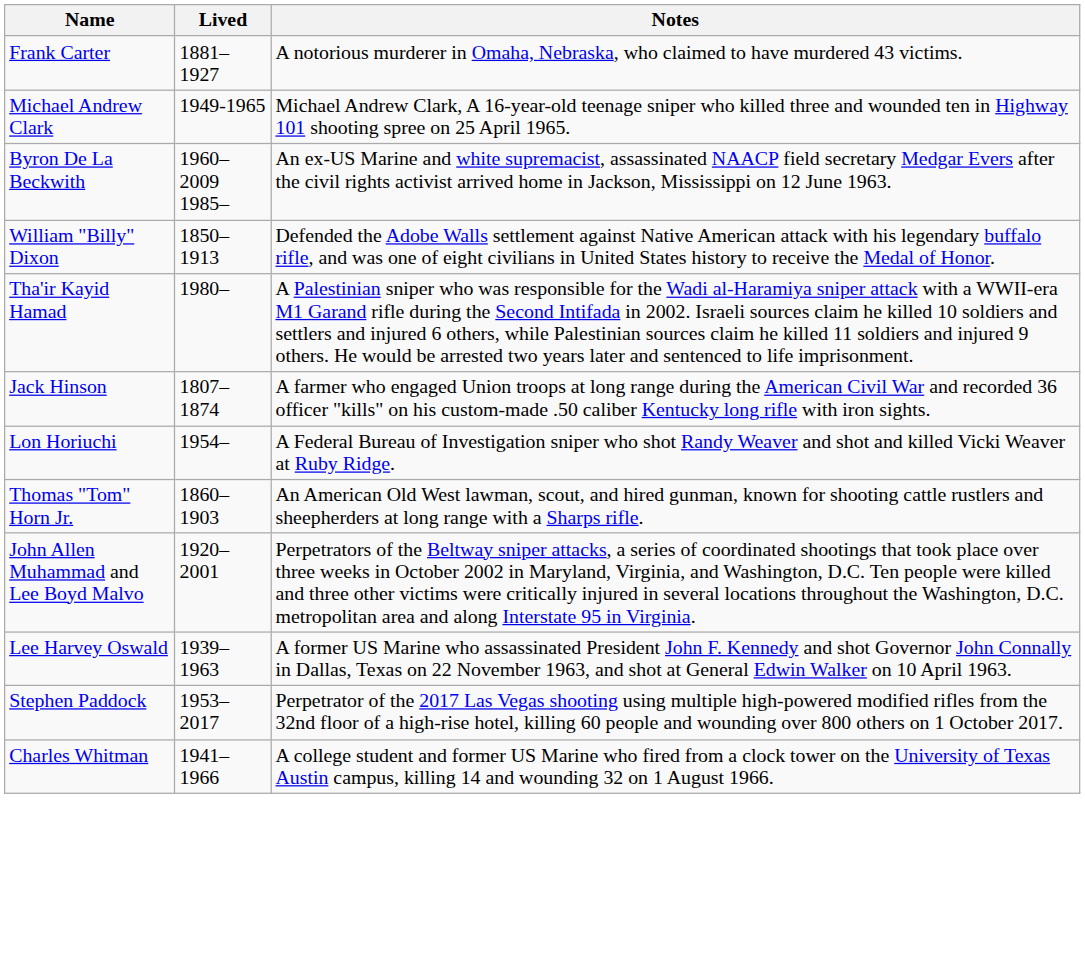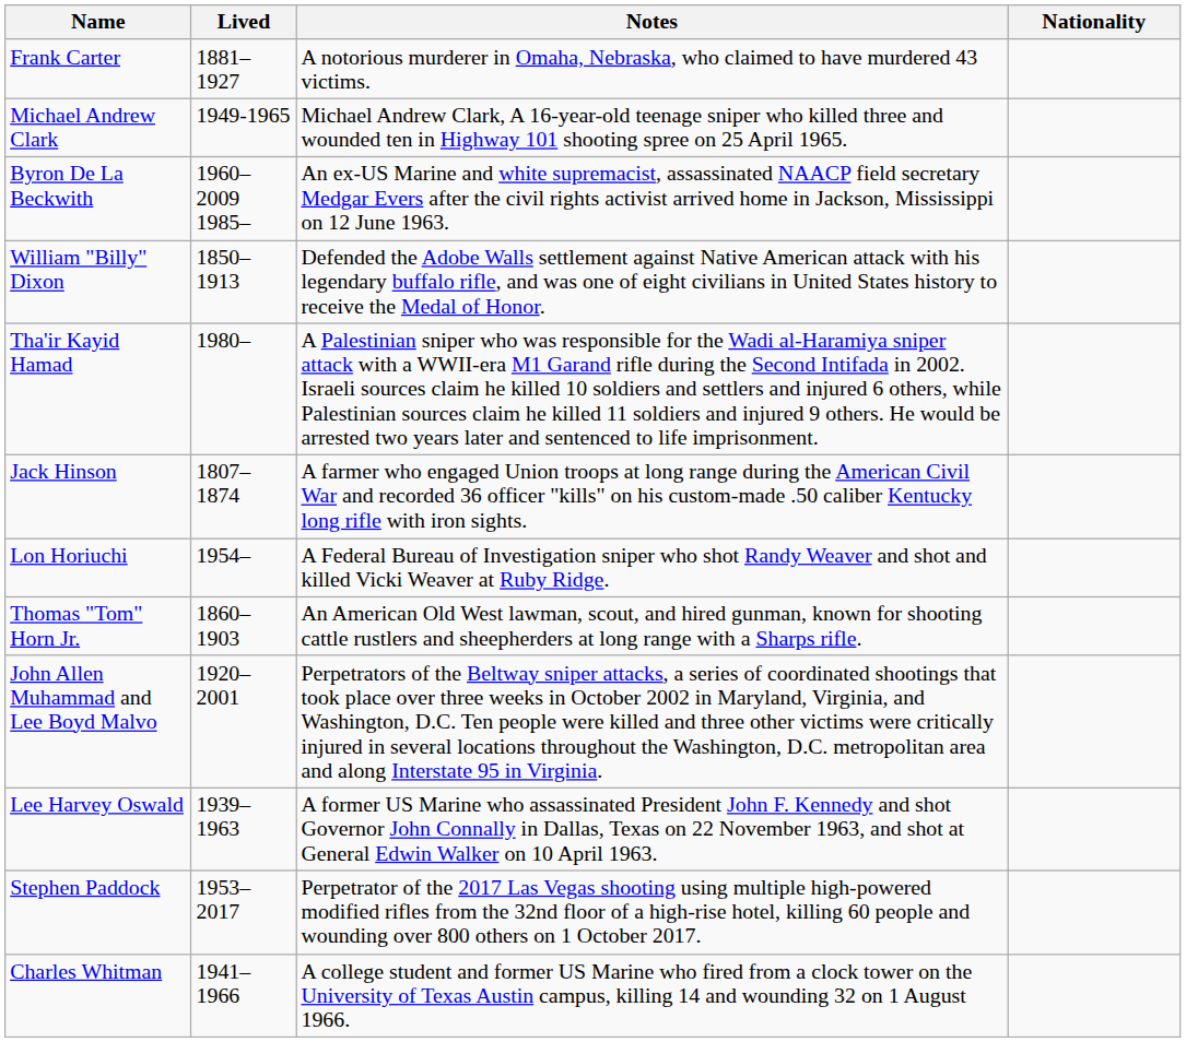+ column: Nationality
